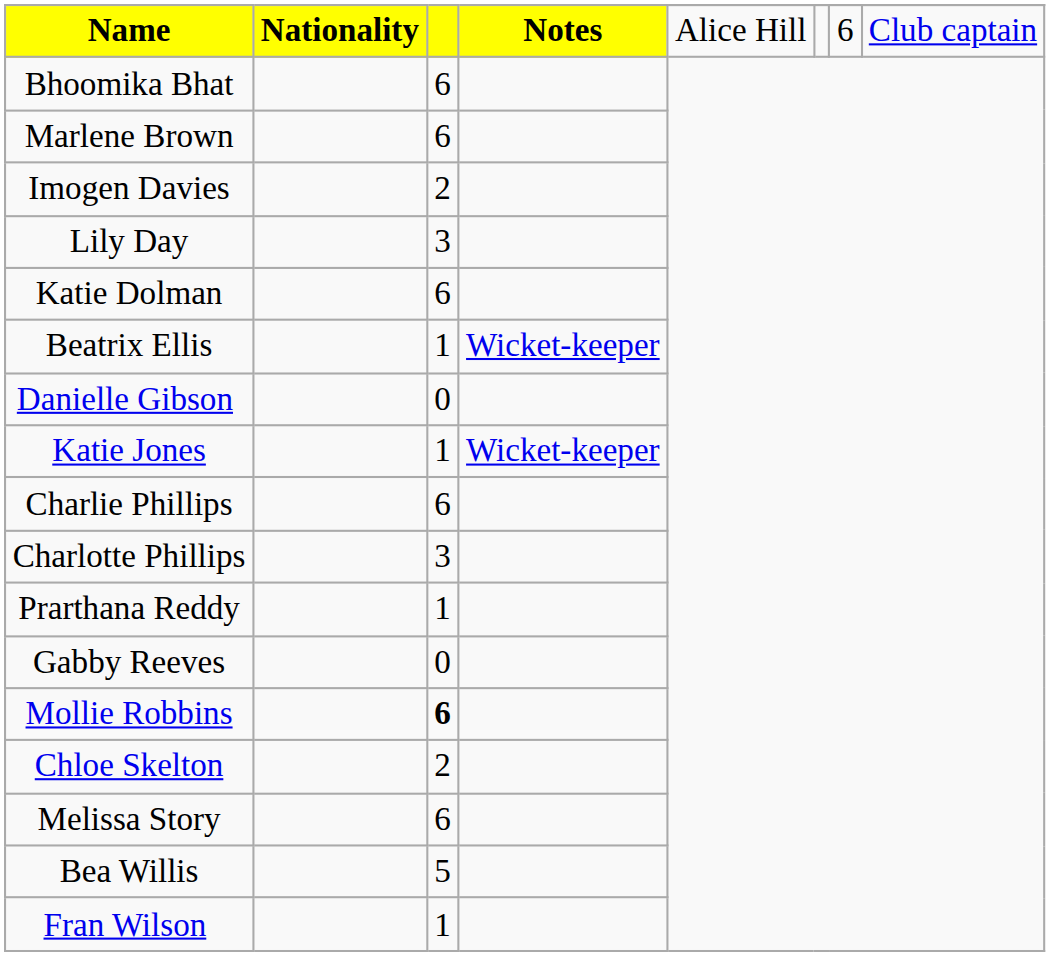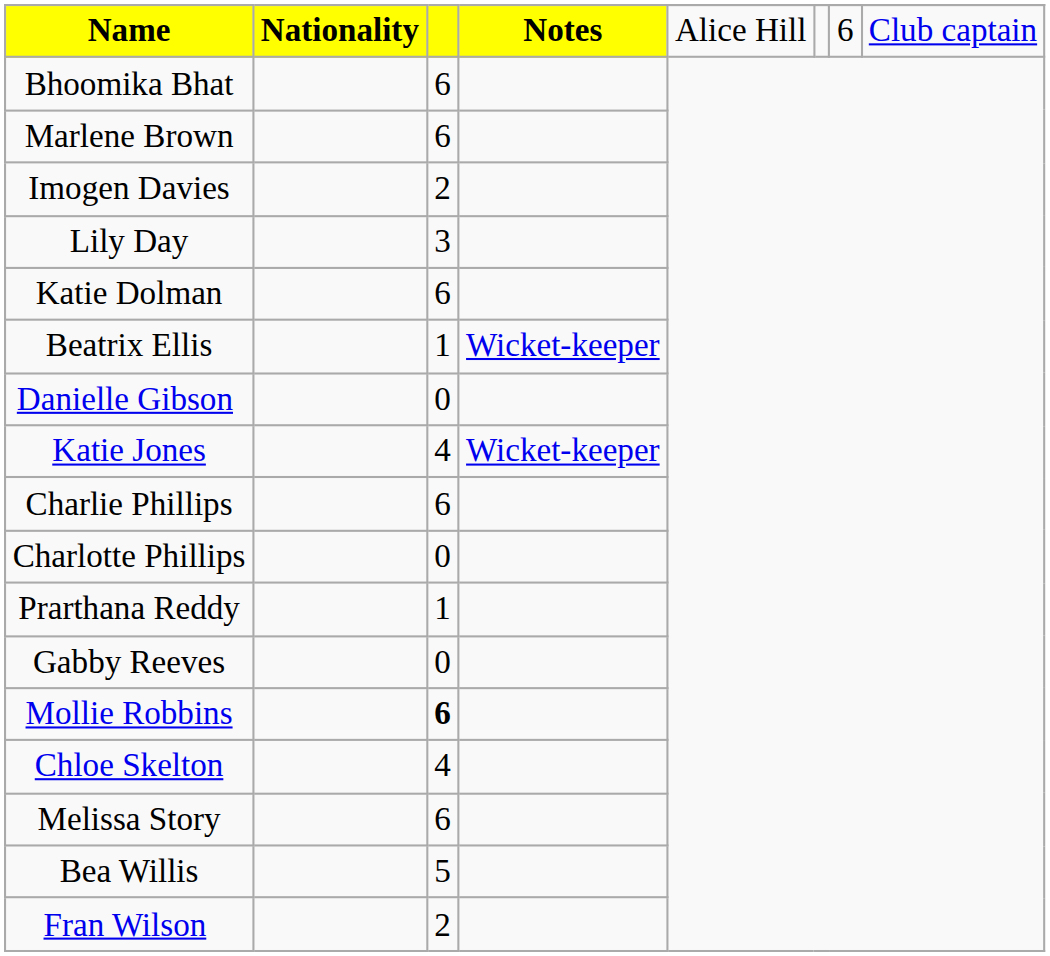Katie Jones | column 3: 1 -> 4
Charlotte Phillips | column 3: 3 -> 0
Chloe Skelton | column 3: 2 -> 4
Fran Wilson | column 3: 1 -> 2
